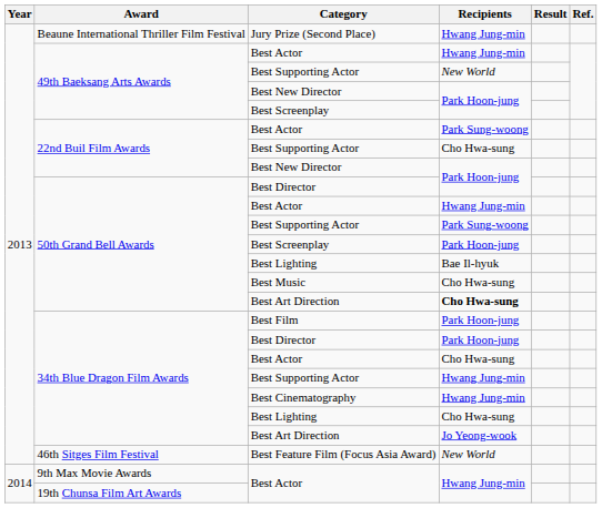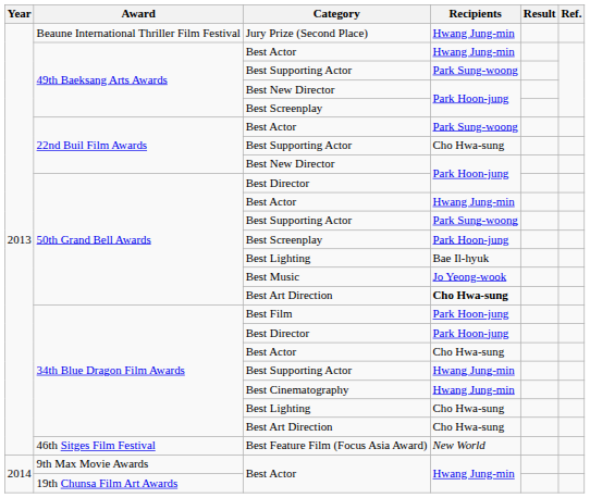49th Baeksang Arts Awards / Best Supporting Actor | Recipients: New World -> Park Sung-woong
Best Music | Recipients: Cho Hwa-sung -> Jo Yeong-wook
34th Blue Dragon Film Awards / Best Art Direction | Recipients: Jo Yeong-wook -> Cho Hwa-sung
